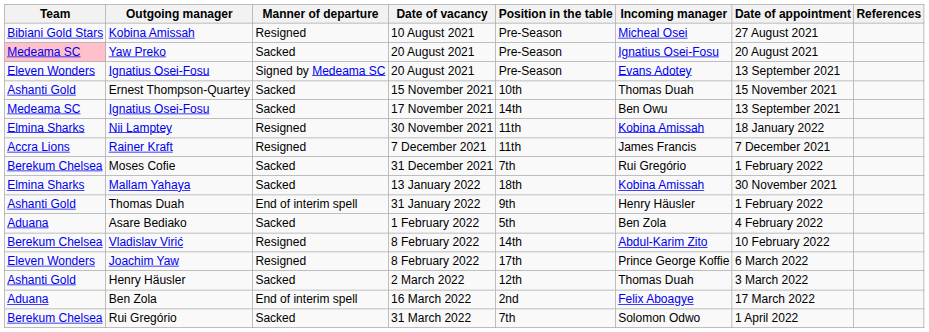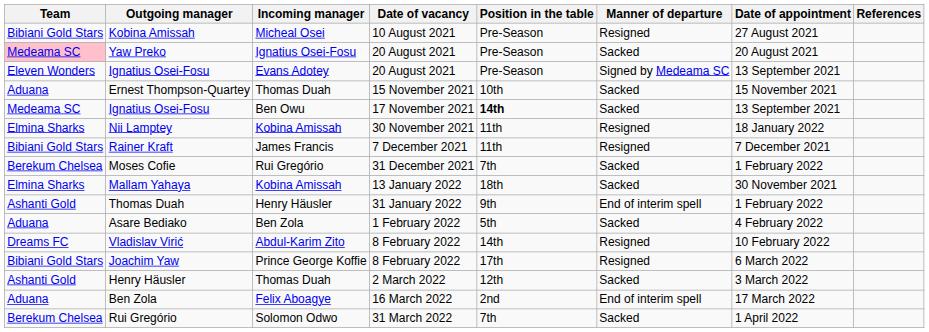columns swapped: Manner of departure <-> Incoming manager
Ernest Thompson-Quartey | Team: Ashanti Gold -> Aduana
Ignatius Osei-Fosu / 17 November 2021 | Position in the table: normal -> bold
Rainer Kraft | Team: Accra Lions -> Bibiani Gold Stars
Vladislav Virić | Team: Berekum Chelsea -> Dreams FC
Joachim Yaw | Team: Eleven Wonders -> Bibiani Gold Stars
